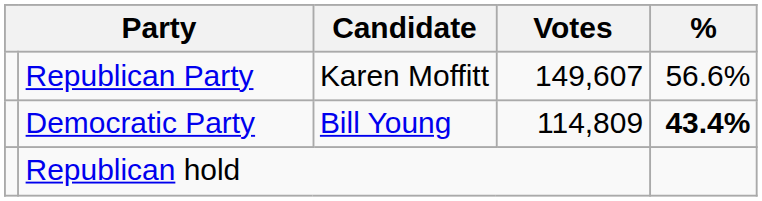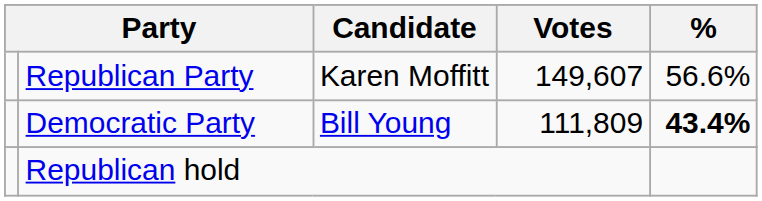Democratic Party | Votes: 114,809 -> 111,809
